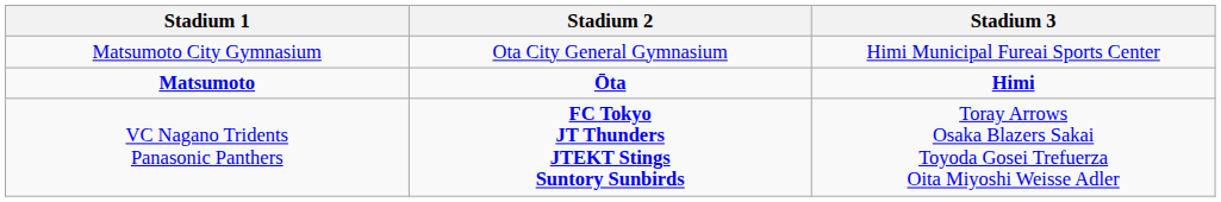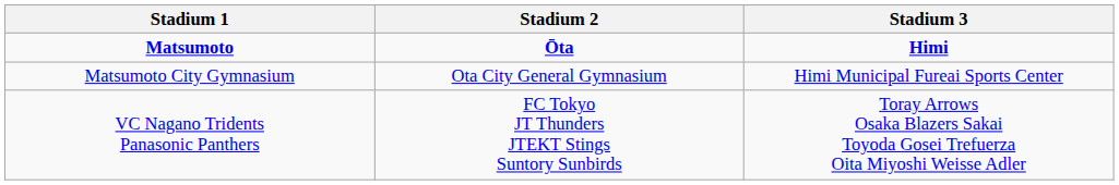rows swapped: Matsumoto <-> Matsumoto City Gymnasium
VC Nagano Tridents Panasonic Panthers | Stadium 2: bold -> normal
